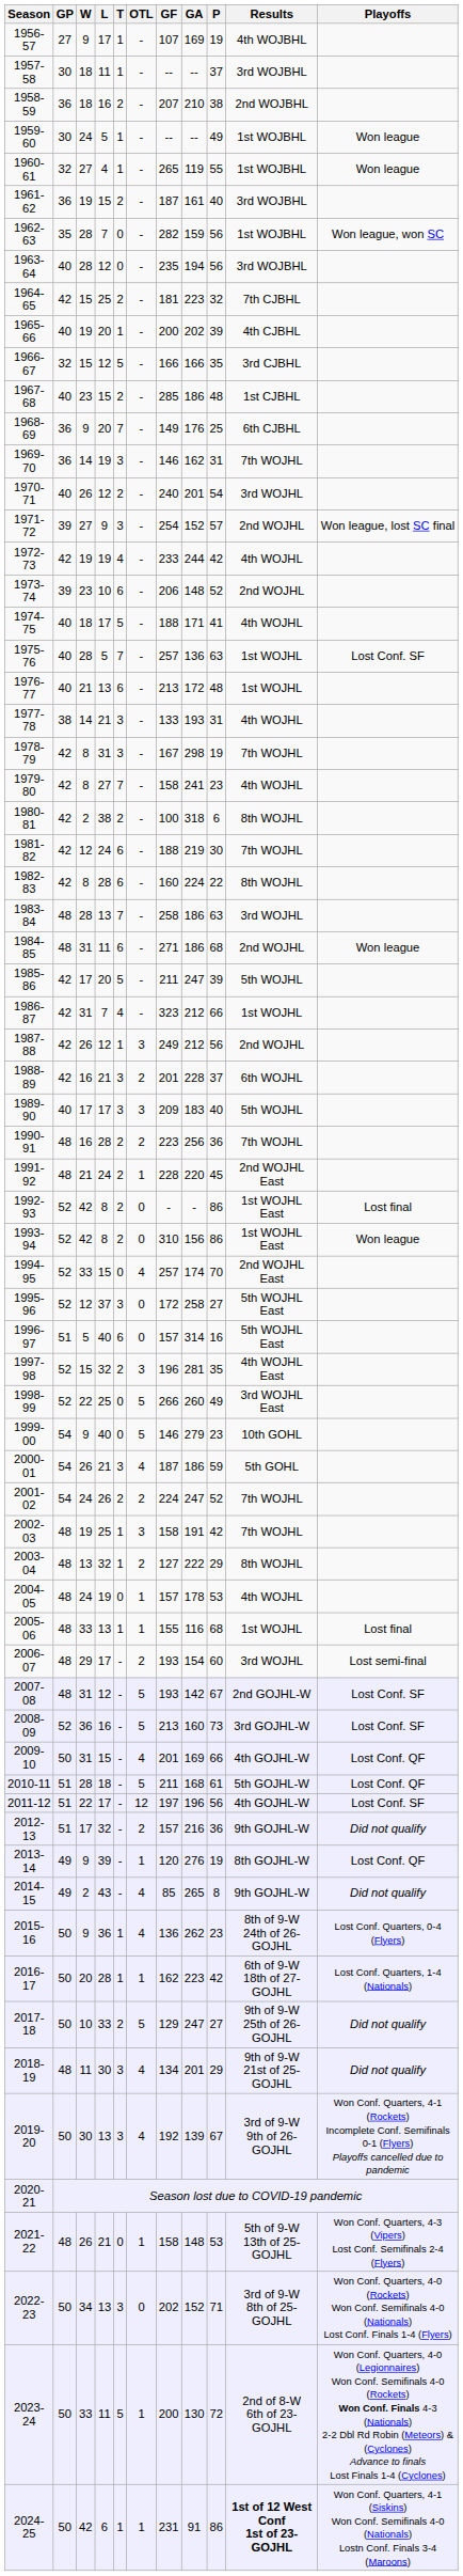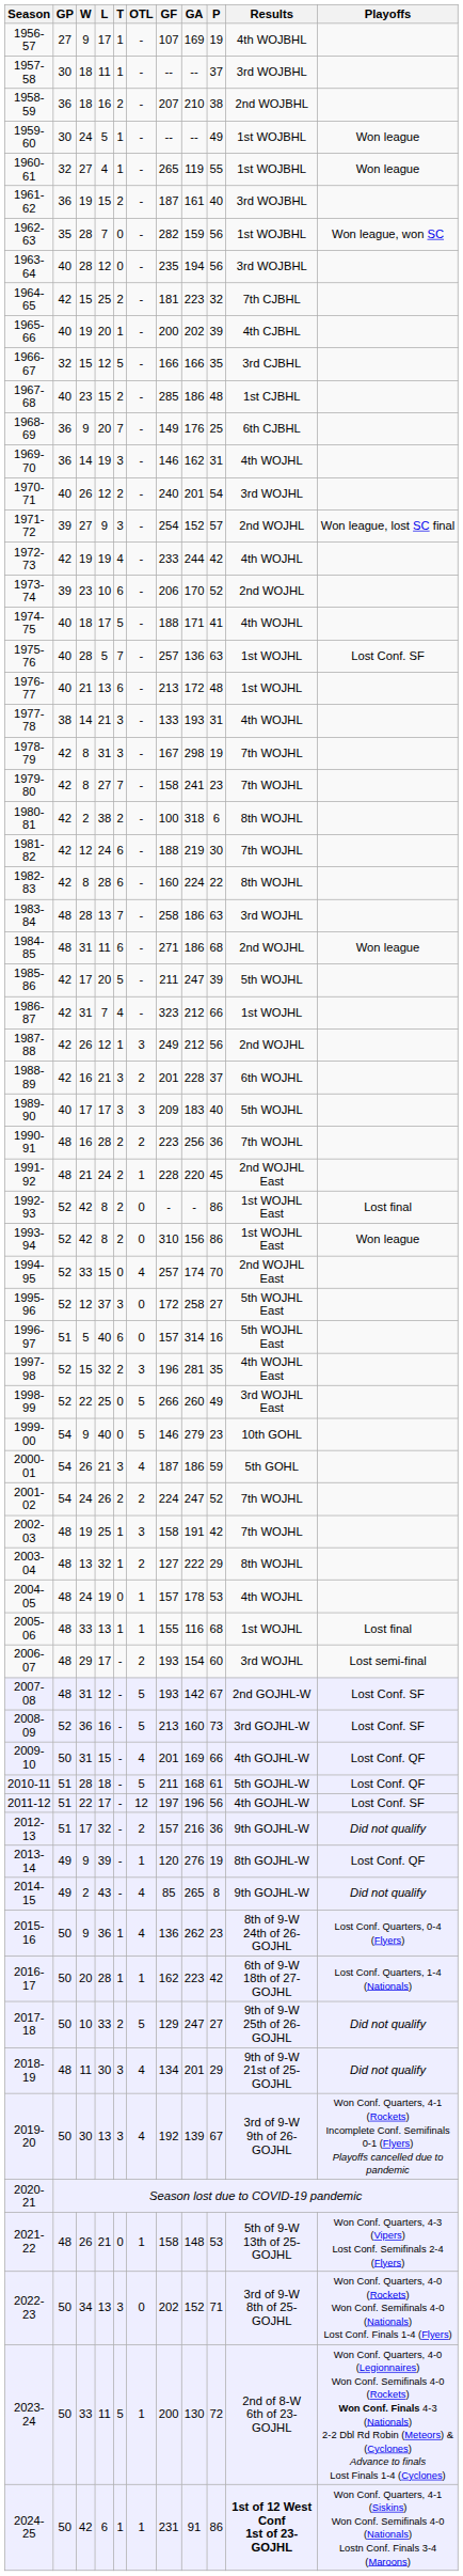1969-70 | Results: 7th WOJHL -> 4th WOJHL
1973-74 | GA: 148 -> 170
1979-80 | Results: 4th WOJHL -> 7th WOJHL
